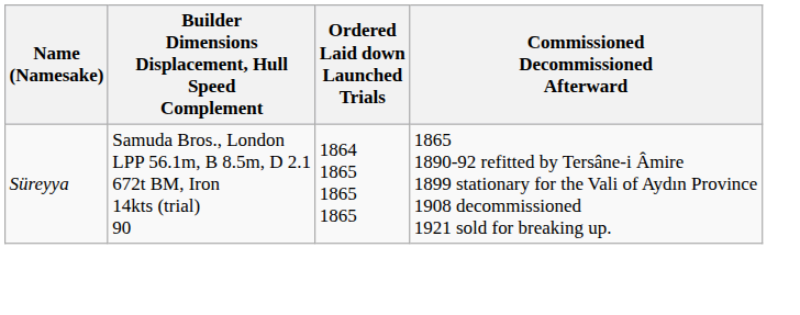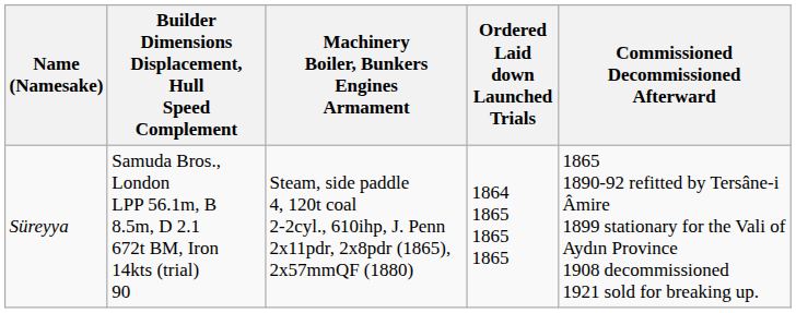+ column: Machinery Boiler, Bunkers Engines Armament | Steam, side paddle 4, 120t coal 2-2cyl., 610ihp, J. Penn 2x11pdr, 2x8pdr (1865), 2x57mmQF (1880)
